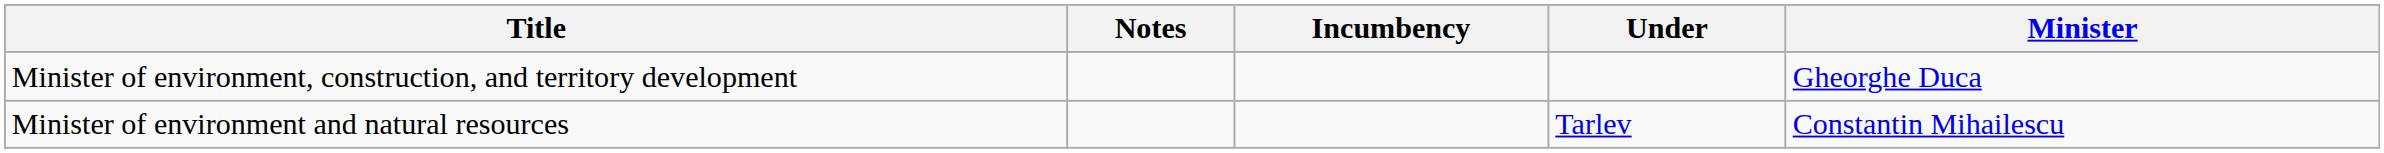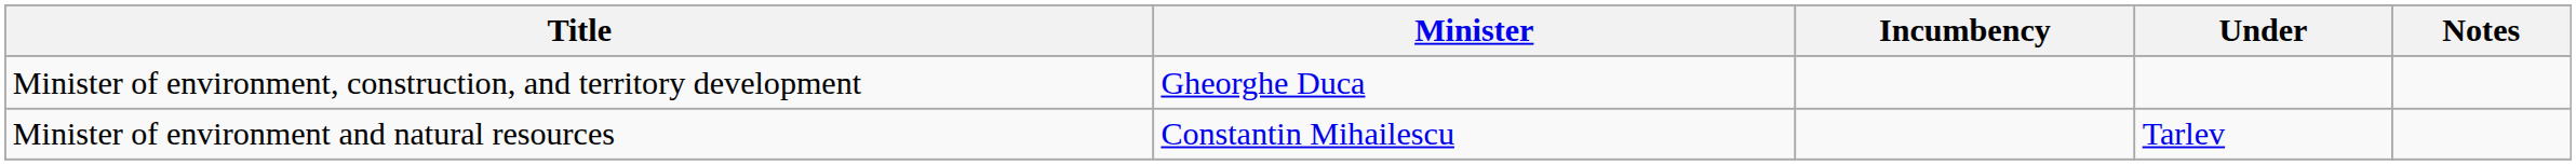columns swapped: Minister <-> Notes
